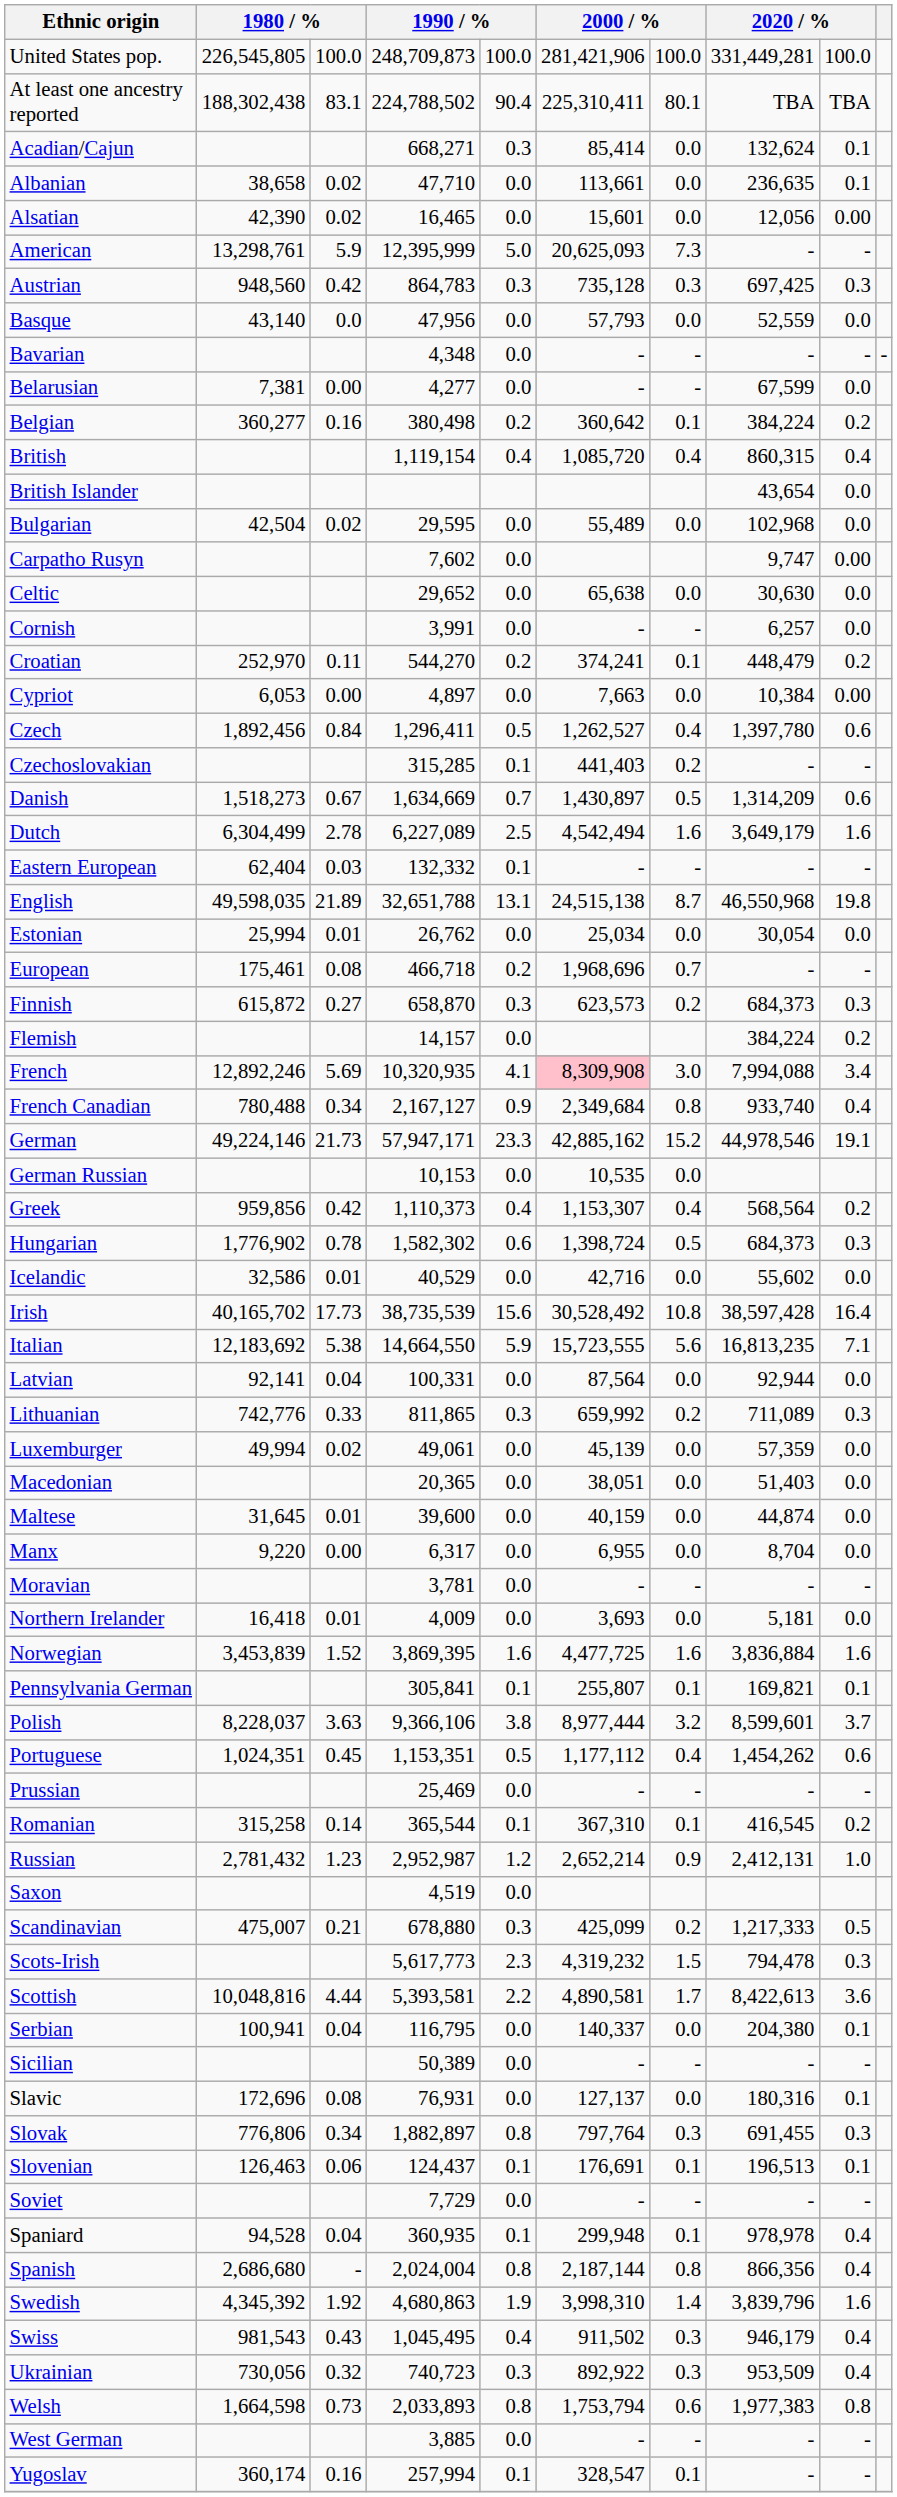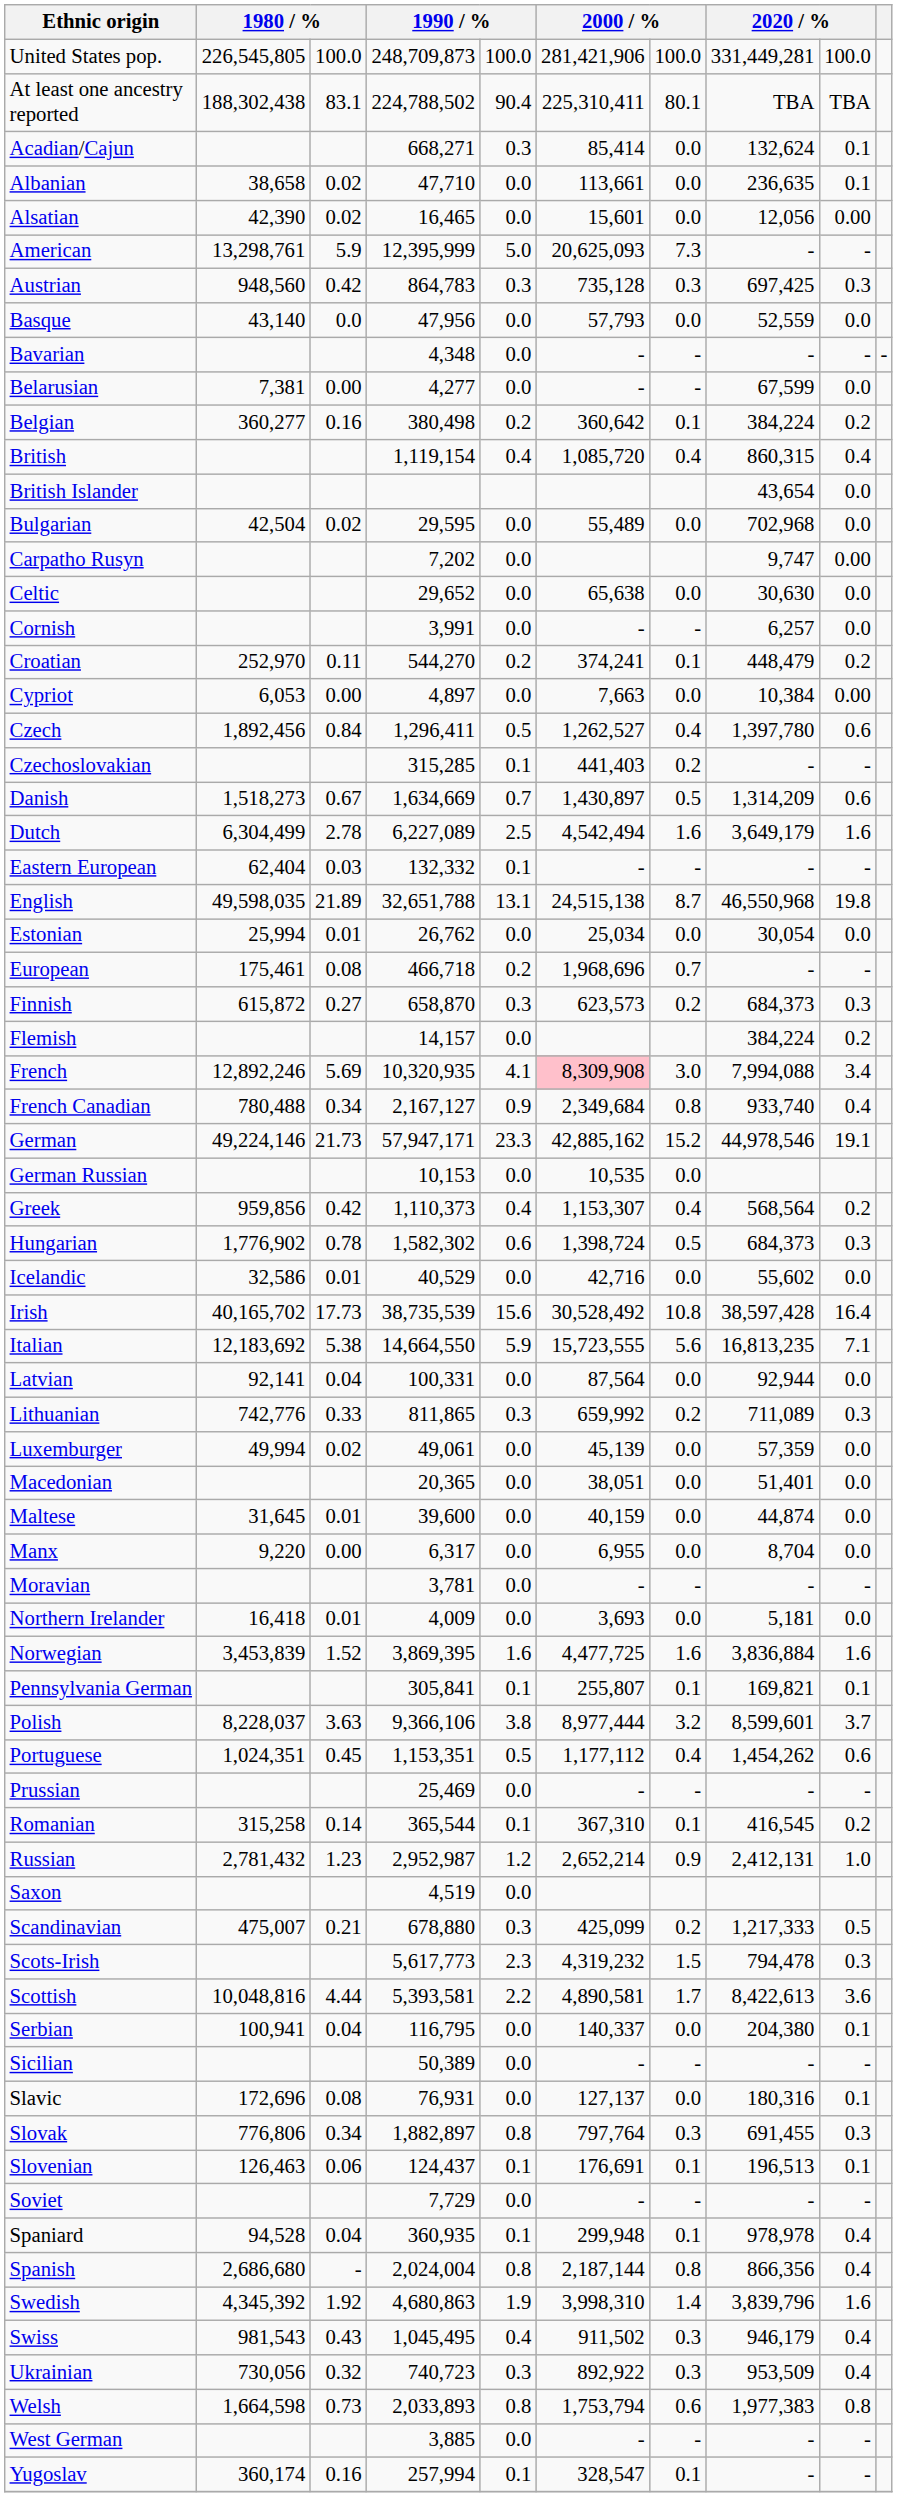Bulgarian | column 8: 102,968 -> 702,968
Carpatho Rusyn | column 4: 7,602 -> 7,202
Macedonian | column 8: 51,403 -> 51,401
